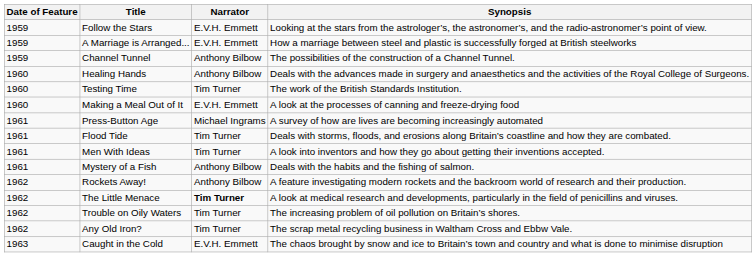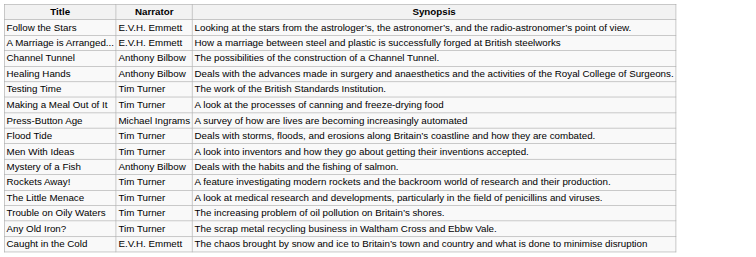- column: Date of Feature | 1959 | 1959 | 1959 | 1960 | 1960 | 1960 | 1961 | 1961 | 1961 | 1961 | 1962 | 1962 | 1962 | 1962 | 1963
Making a Meal Out of It | Narrator: E.V.H. Emmett -> Tim Turner
Rockets Away! | Narrator: Anthony Bilbow -> Tim Turner
The Little Menace | Narrator: bold -> normal
